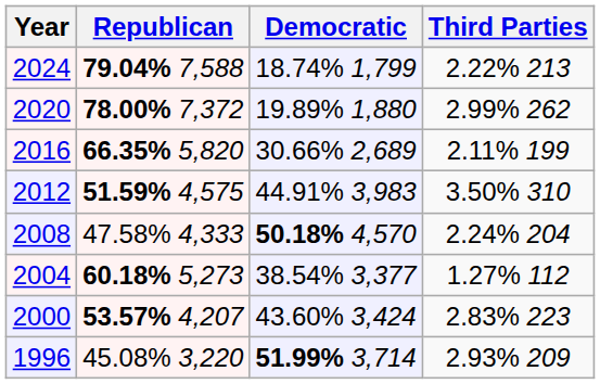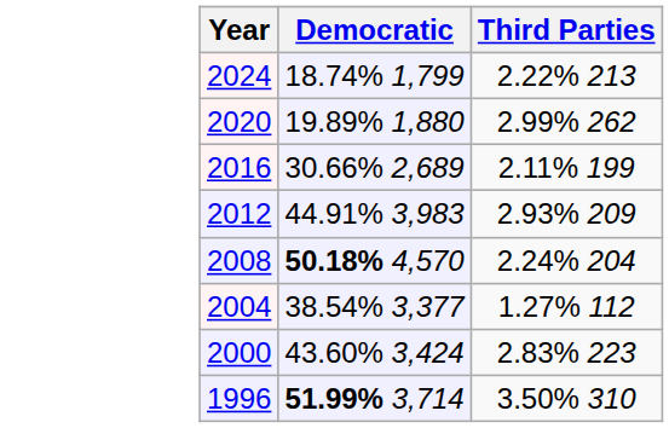- column: Republican | 79.04% 7,588 | 78.00% 7,372 | 66.35% 5,820 | 51.59% 4,575 | 47.58% 4,333 | 60.18% 5,273 | 53.57% 4,207 | 45.08% 3,220
2012 | Third Parties: 3.50% 310 -> 2.93% 209
1996 | Third Parties: 2.93% 209 -> 3.50% 310
